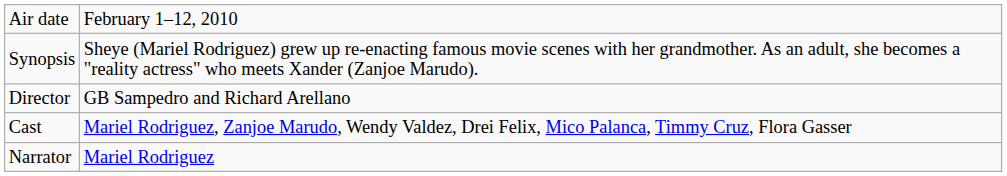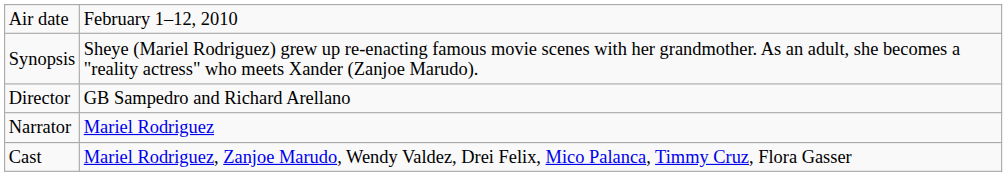rows swapped: Cast <-> Narrator
